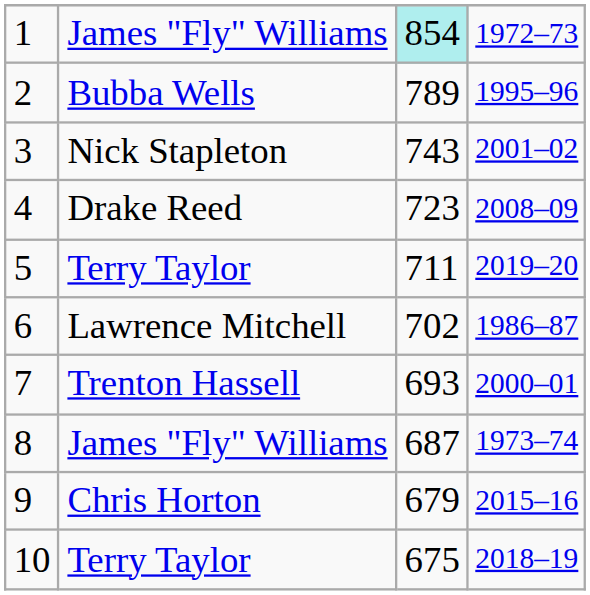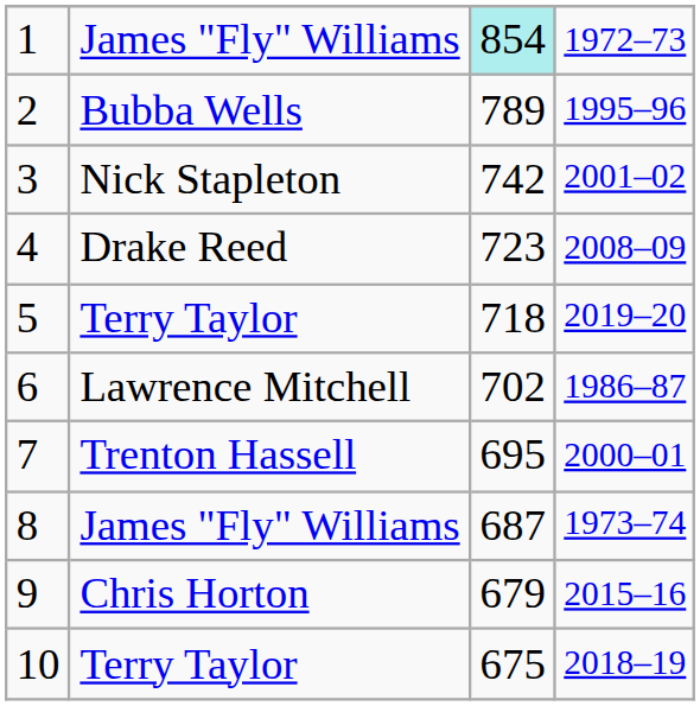3 | column 3: 743 -> 742
5 | column 3: 711 -> 718
7 | column 3: 693 -> 695
